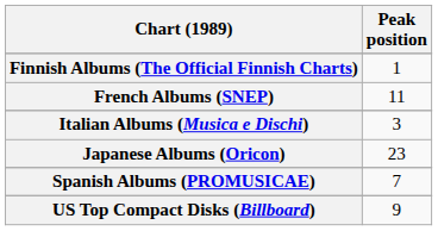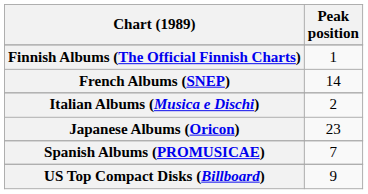French Albums (SNEP) | Peak position: 11 -> 14
Italian Albums (Musica e Dischi) | Peak position: 3 -> 2
